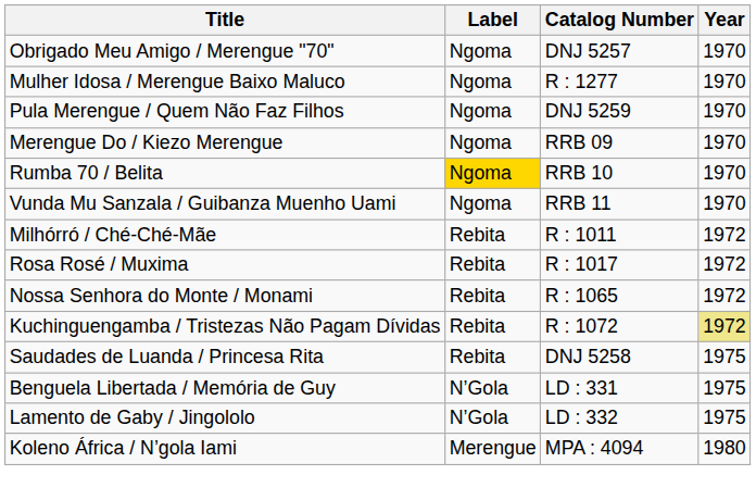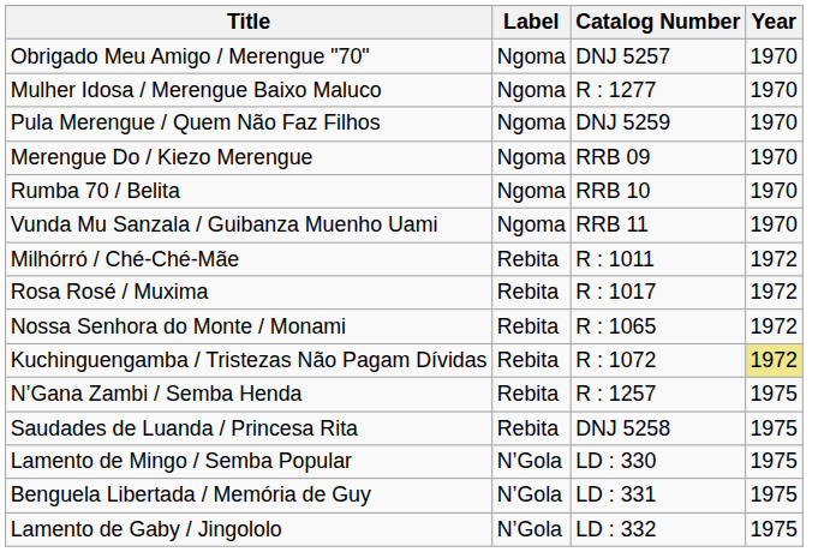Rumba 70 / Belita | Label: gold background -> no background
+ row: N’Gana Zambi / Semba Henda | Rebita | R : 1257 | 1975
+ row: Lamento de Mingo / Semba Popular | N’Gola | LD : 330 | 1975
- row: Koleno África / N’gola Iami | Merengue | MPA : 4094 | 1980
